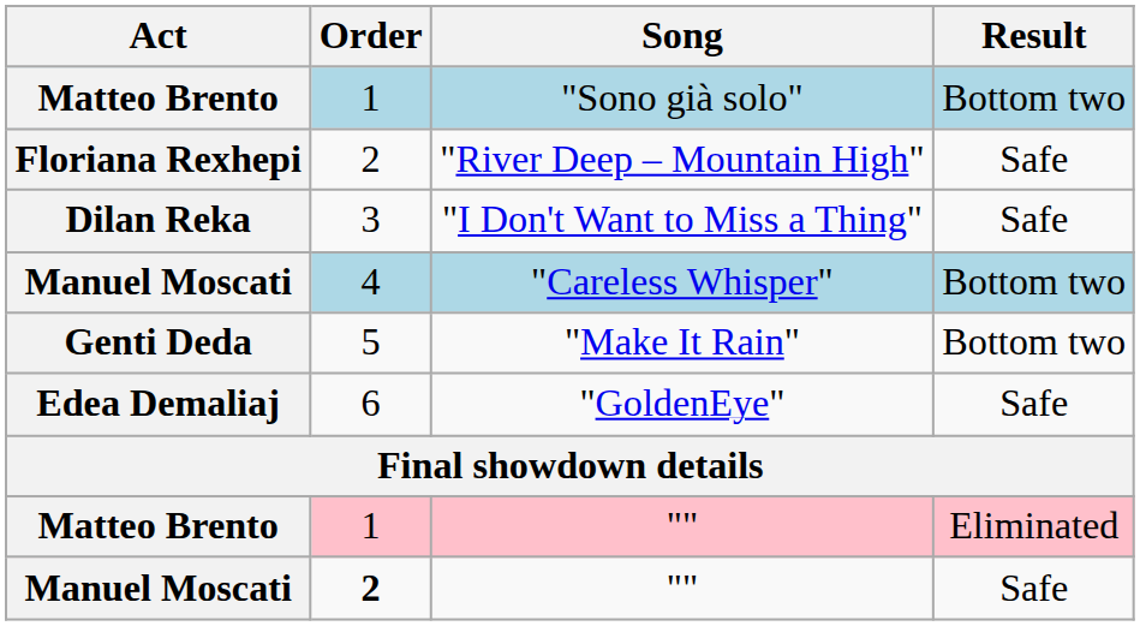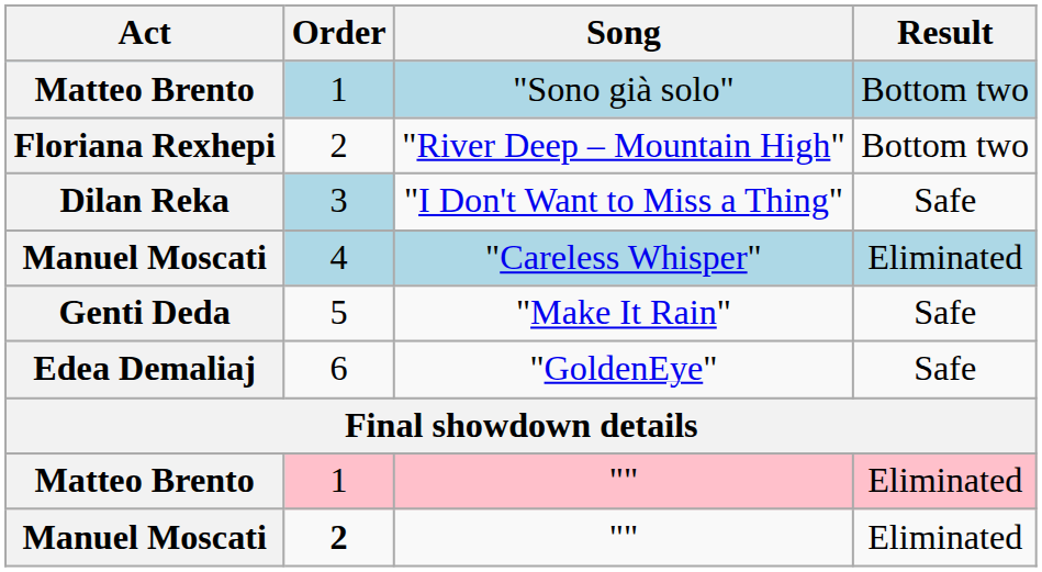"River Deep – Mountain High" | Result: Safe -> Bottom two
"I Don't Want to Miss a Thing" | Order: no background -> lightblue background
"Careless Whisper" | Result: Bottom two -> Eliminated
"Make It Rain" | Result: Bottom two -> Safe
Manuel Moscati / "" | Result: Safe -> Eliminated
